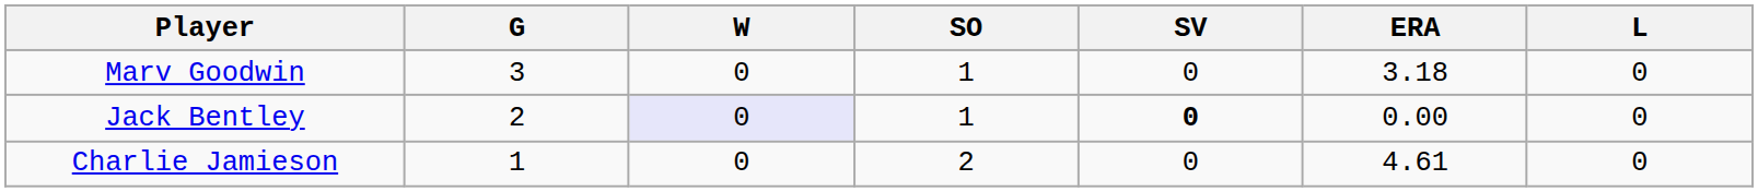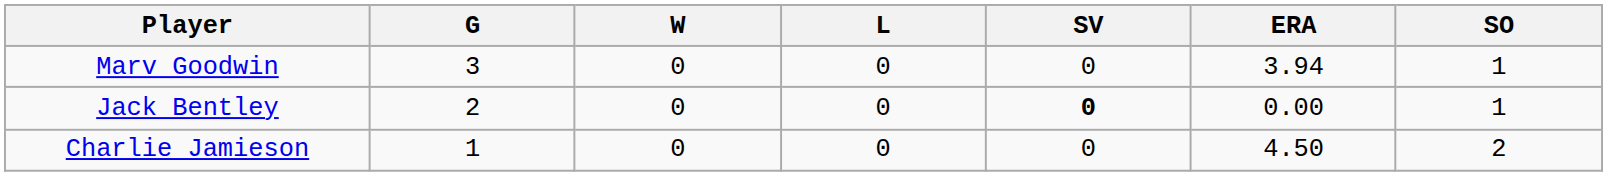columns swapped: L <-> SO
Marv Goodwin | ERA: 3.18 -> 3.94
Jack Bentley | W: lavender background -> no background
Charlie Jamieson | ERA: 4.61 -> 4.50
